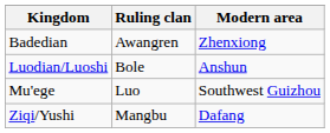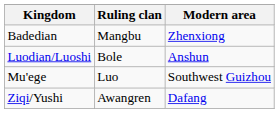Badedian | Ruling clan: Awangren -> Mangbu
Ziqi/Yushi | Ruling clan: Mangbu -> Awangren
